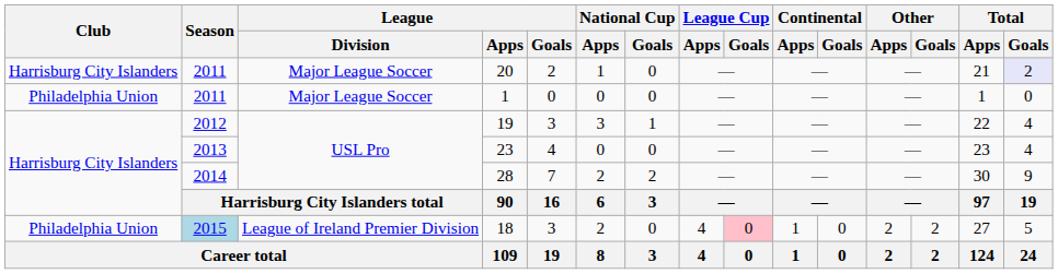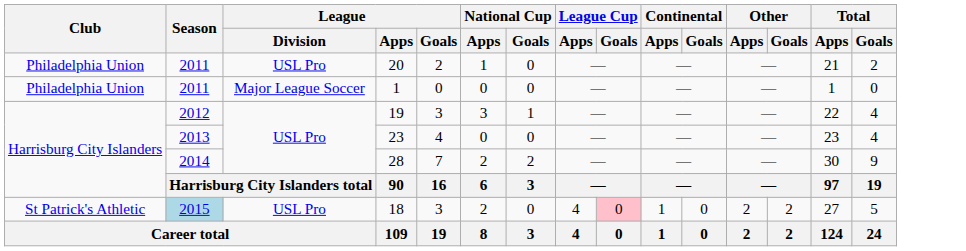20 | Club: Harrisburg City Islanders -> Philadelphia Union
20 | League / Division: Major League Soccer -> USL Pro
20 | Total / Goals: lavender background -> no background
18 | Club: Philadelphia Union -> St Patrick's Athletic
18 | League / Division: League of Ireland Premier Division -> USL Pro
